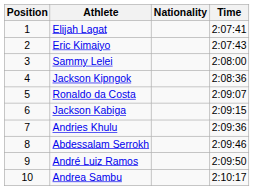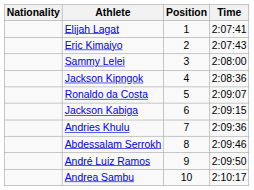columns swapped: Position <-> Nationality
